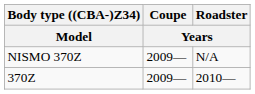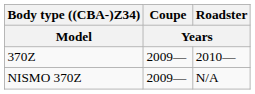rows swapped: 370Z <-> NISMO 370Z
